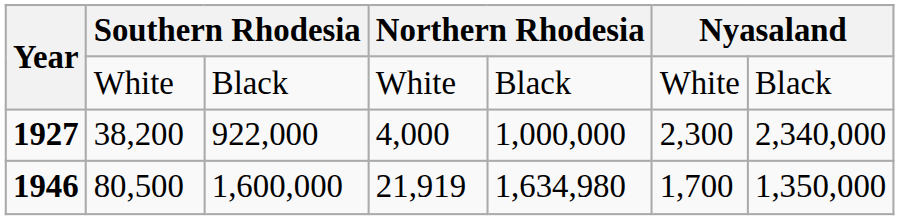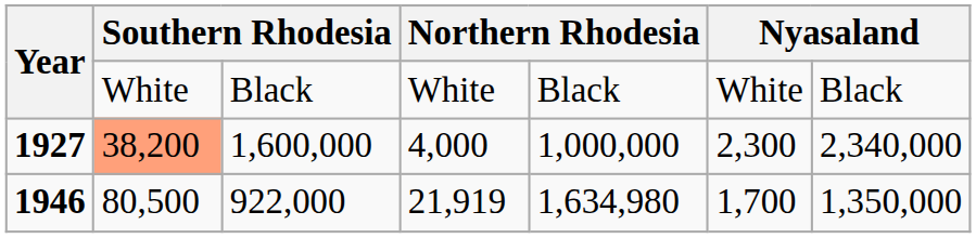1927 | column 2: no background -> lightsalmon background
1927 | column 3: 922,000 -> 1,600,000
1946 | column 3: 1,600,000 -> 922,000
